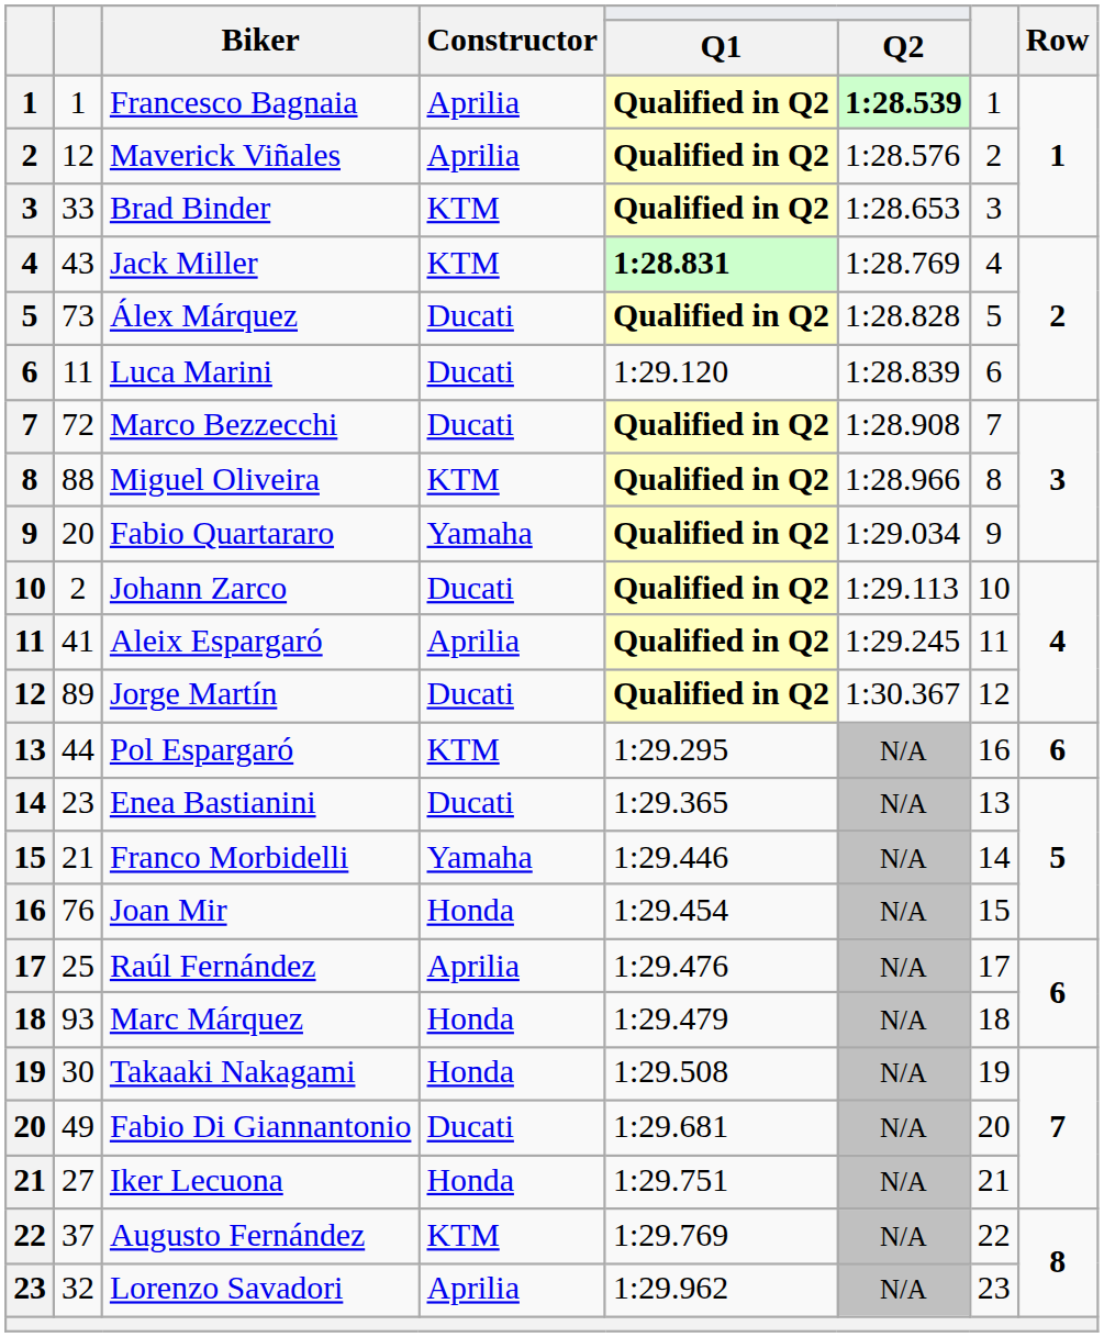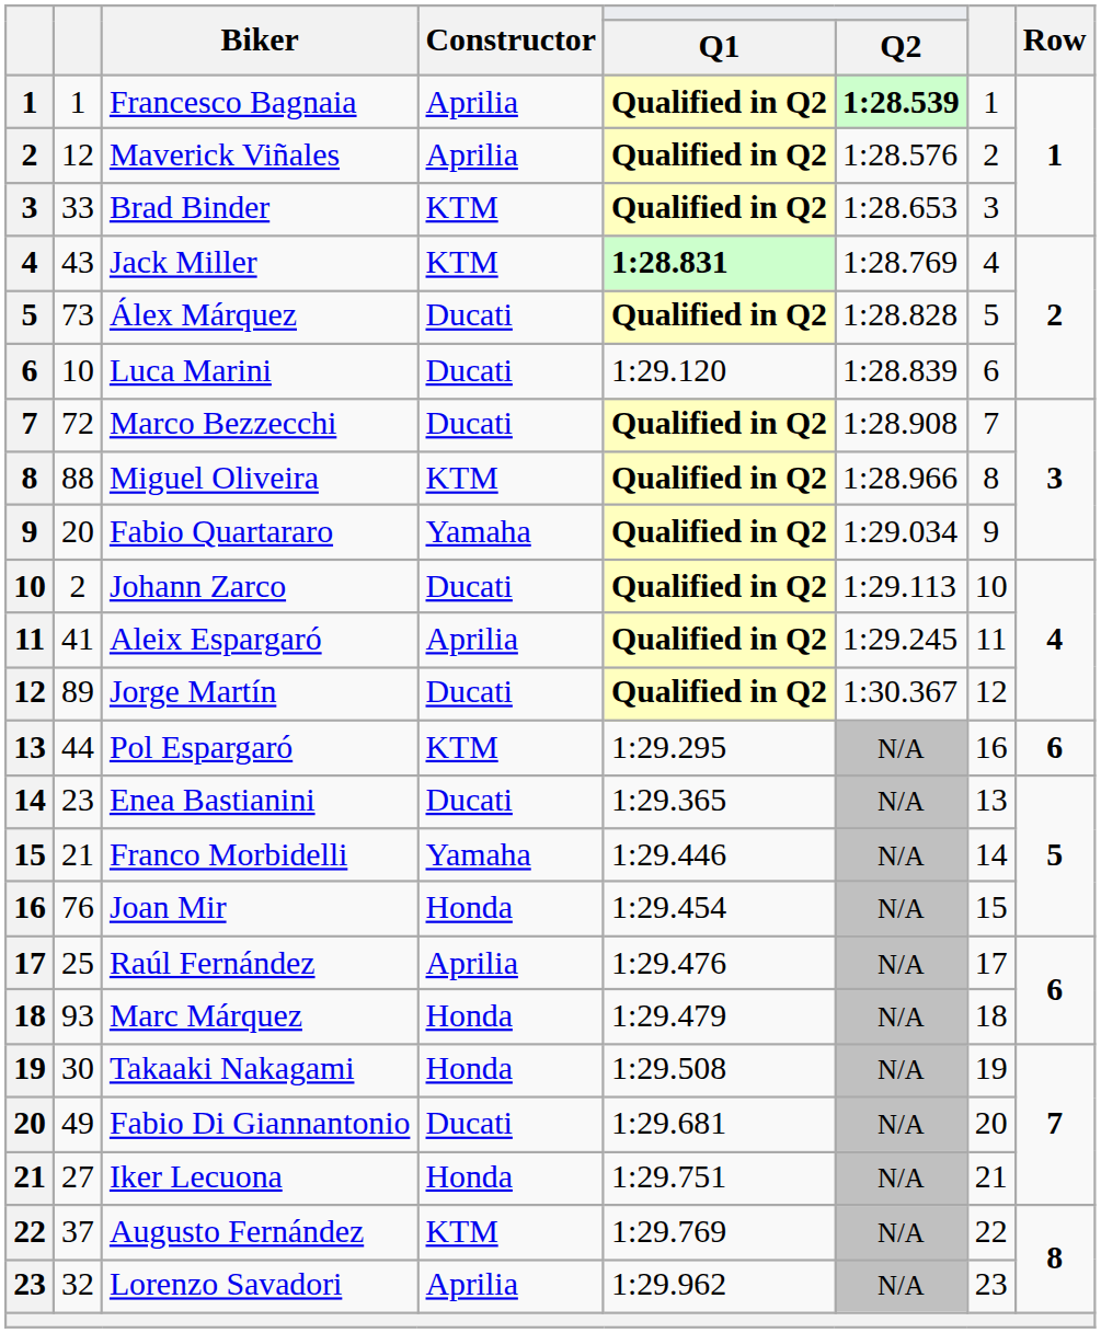Luca Marini | column 2: 11 -> 10
